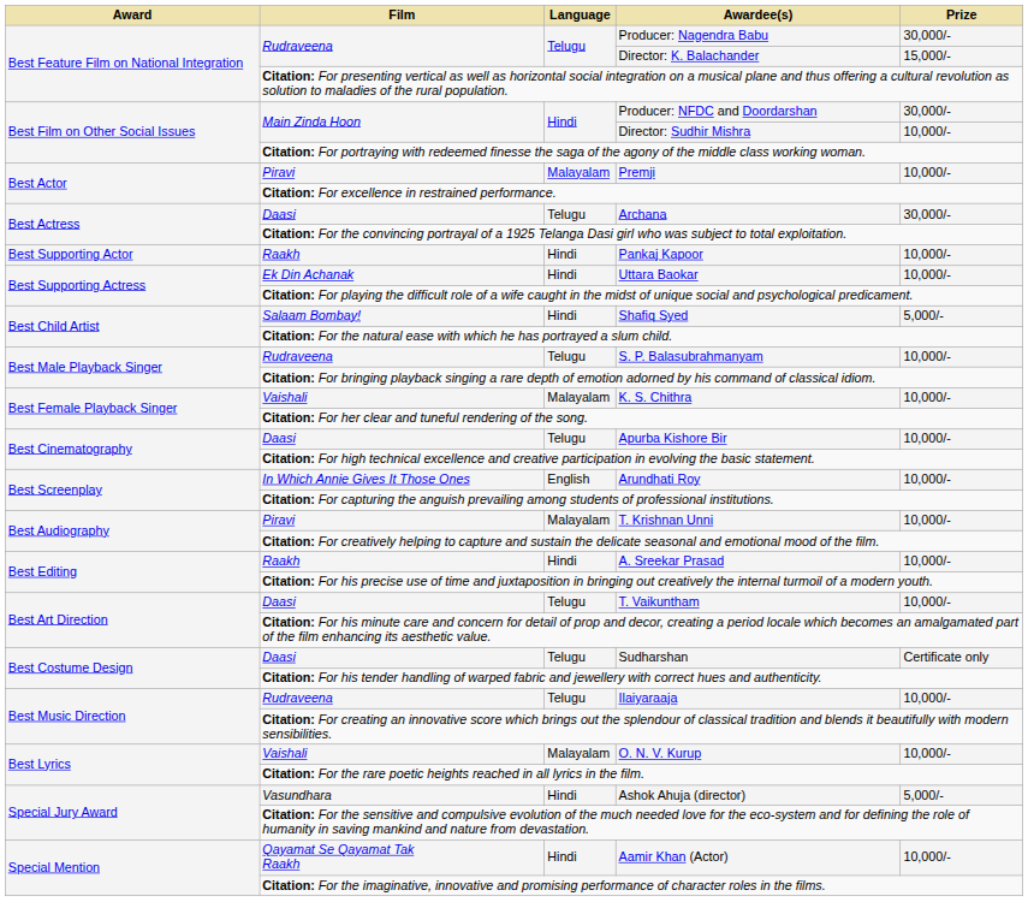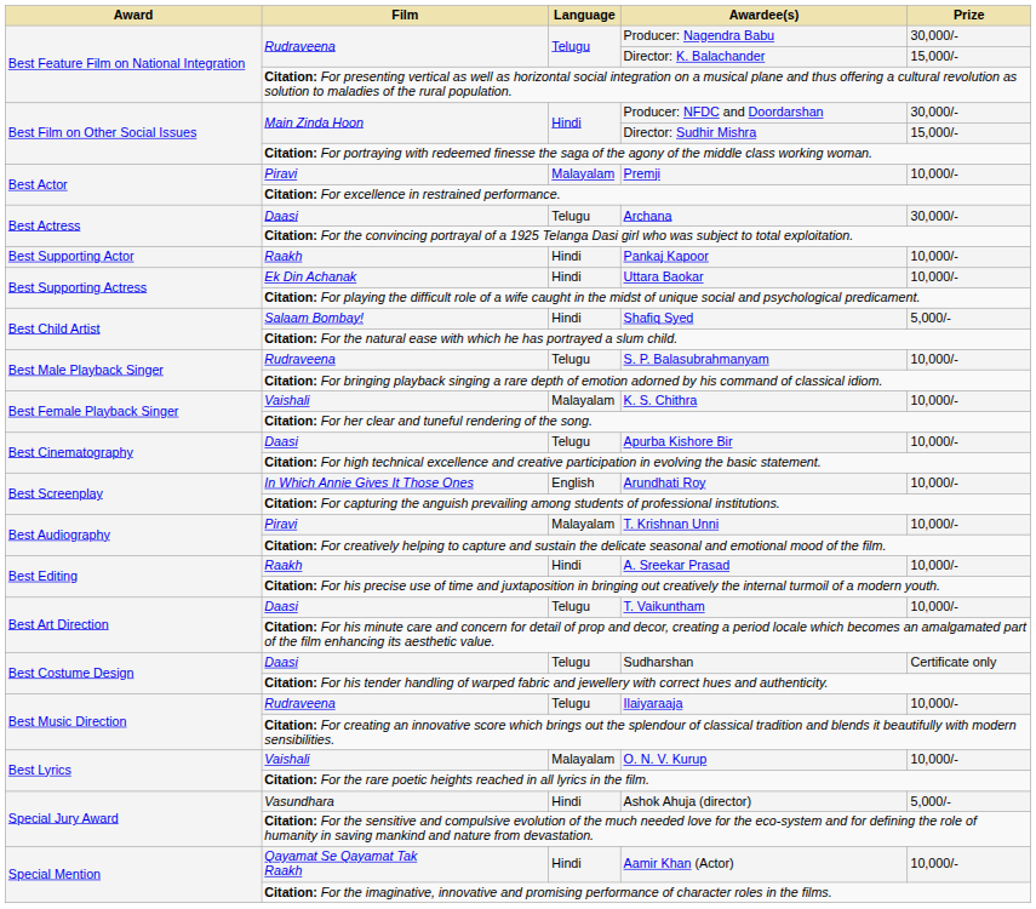Director: Sudhir Mishra | Prize: 10,000/- -> 15,000/-
